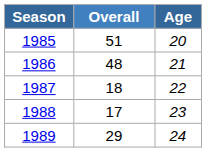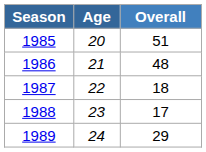columns swapped: Age <-> Overall
